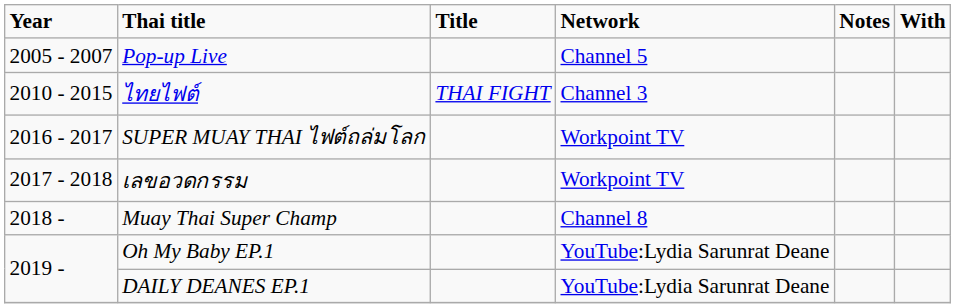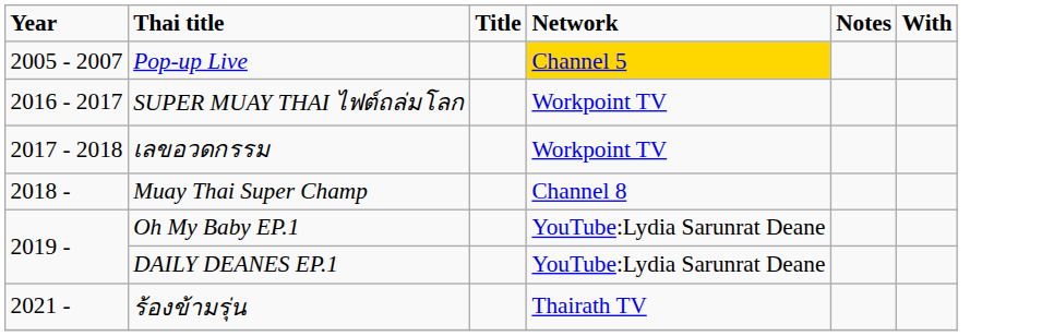Pop-up Live | Network: no background -> gold background
- row: 2010 - 2015 | ไทยไฟต์ | THAI FIGHT | Channel 3
+ row: 2021 - | ร้องข้ามรุ่น | Thairath TV
